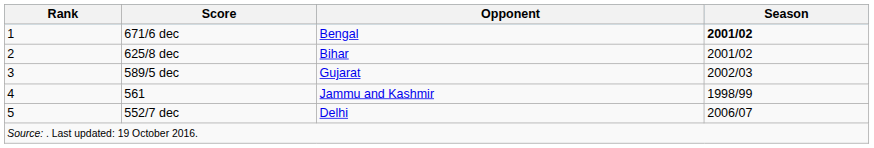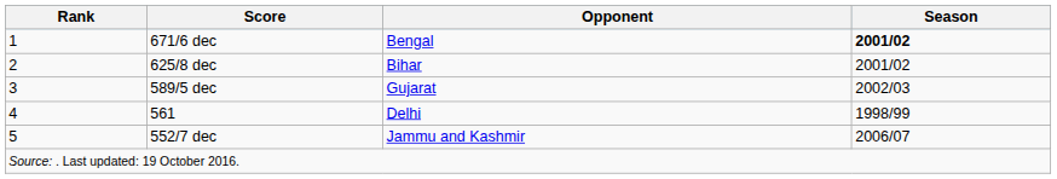561 | Opponent: Jammu and Kashmir -> Delhi
552/7 dec | Opponent: Delhi -> Jammu and Kashmir
